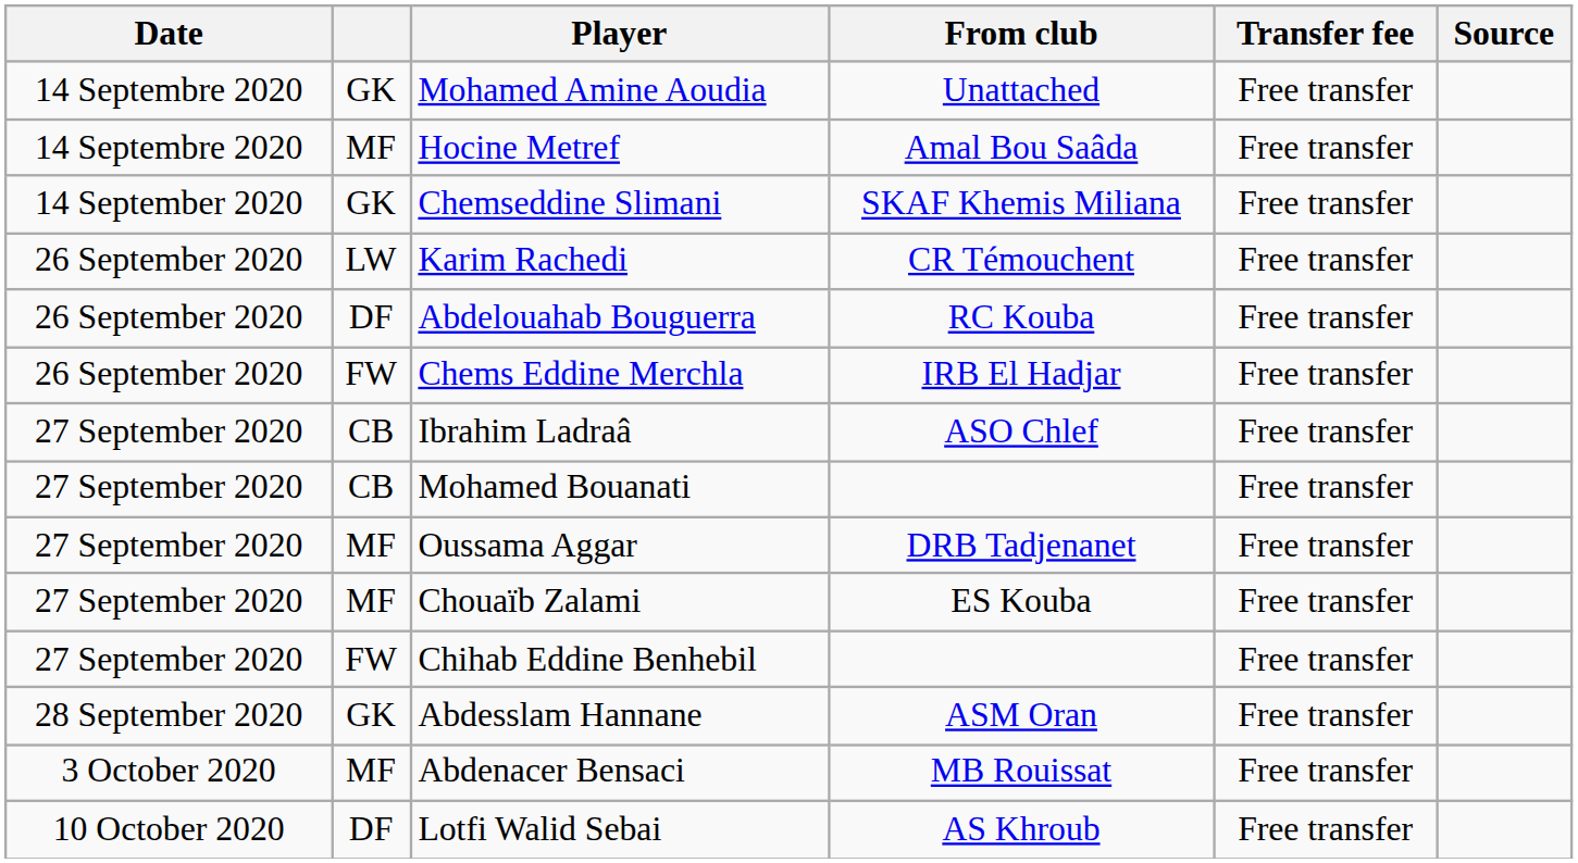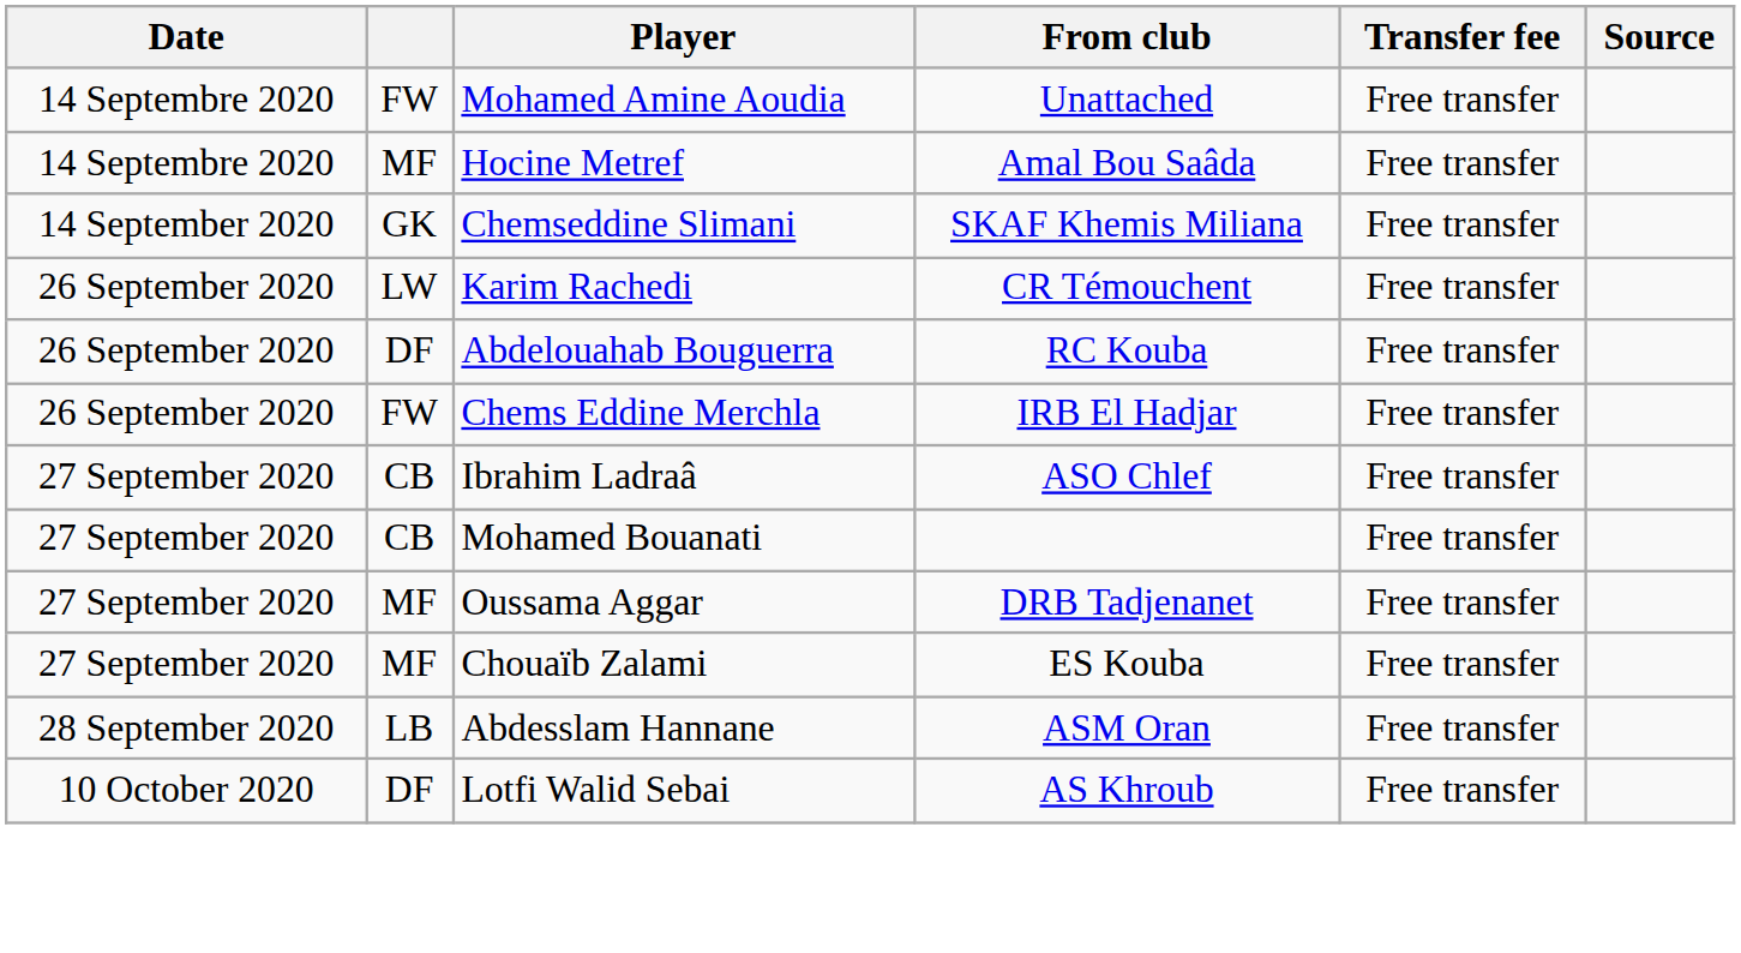Mohamed Amine Aoudia | column 2: GK -> FW
- row: 27 September 2020 | FW | Chihab Eddine Benhebil | Free transfer
Abdesslam Hannane | column 2: GK -> LB
- row: 3 October 2020 | MF | Abdenacer Bensaci | MB Rouissat | Free transfer
